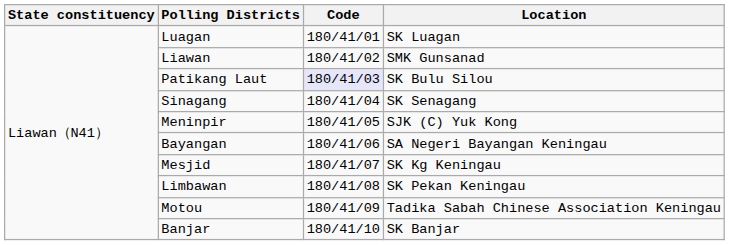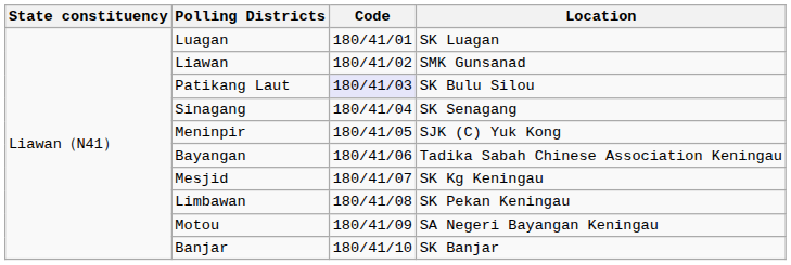Bayangan | Location: SA Negeri Bayangan Keningau -> Tadika Sabah Chinese Association Keningau
Motou | Location: Tadika Sabah Chinese Association Keningau -> SA Negeri Bayangan Keningau
